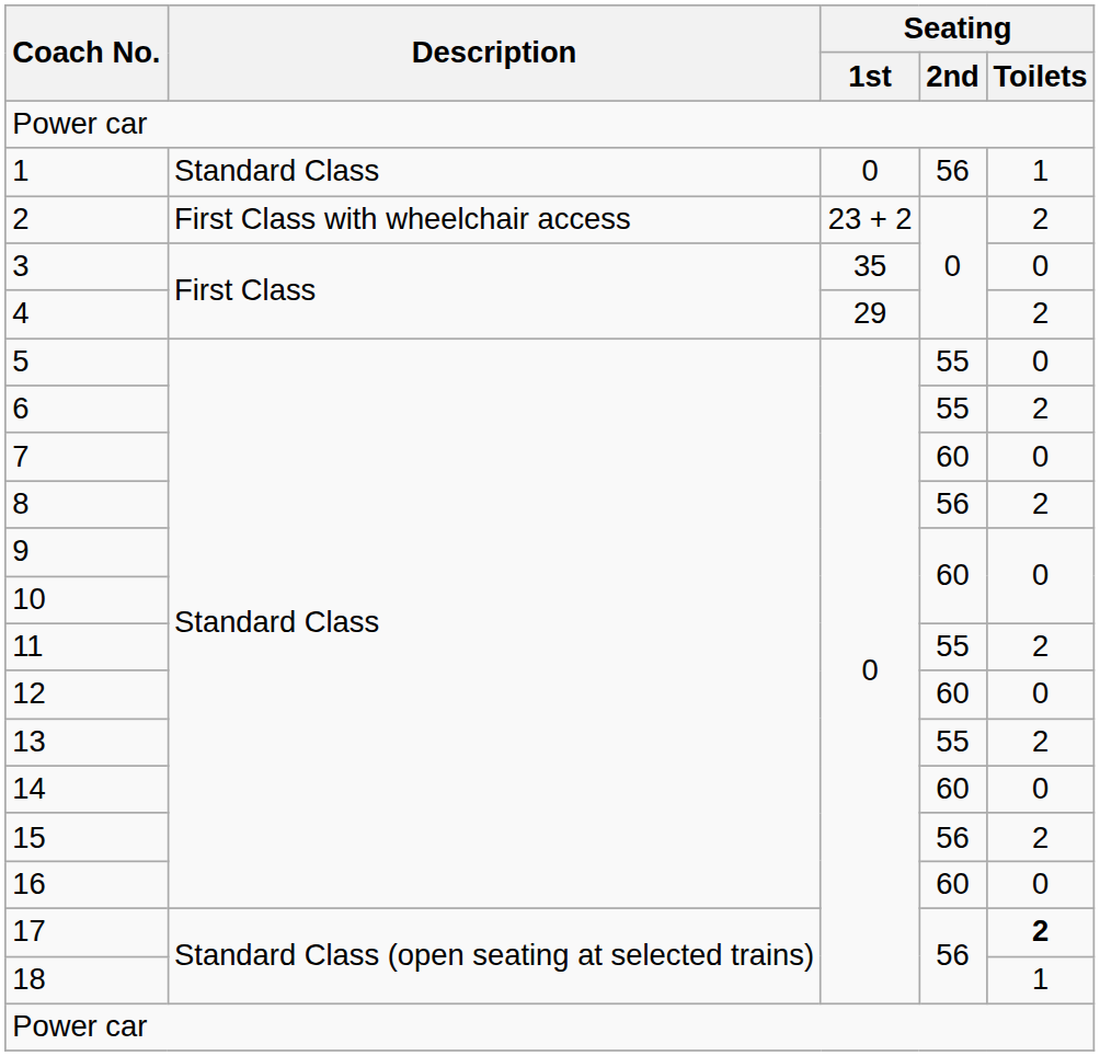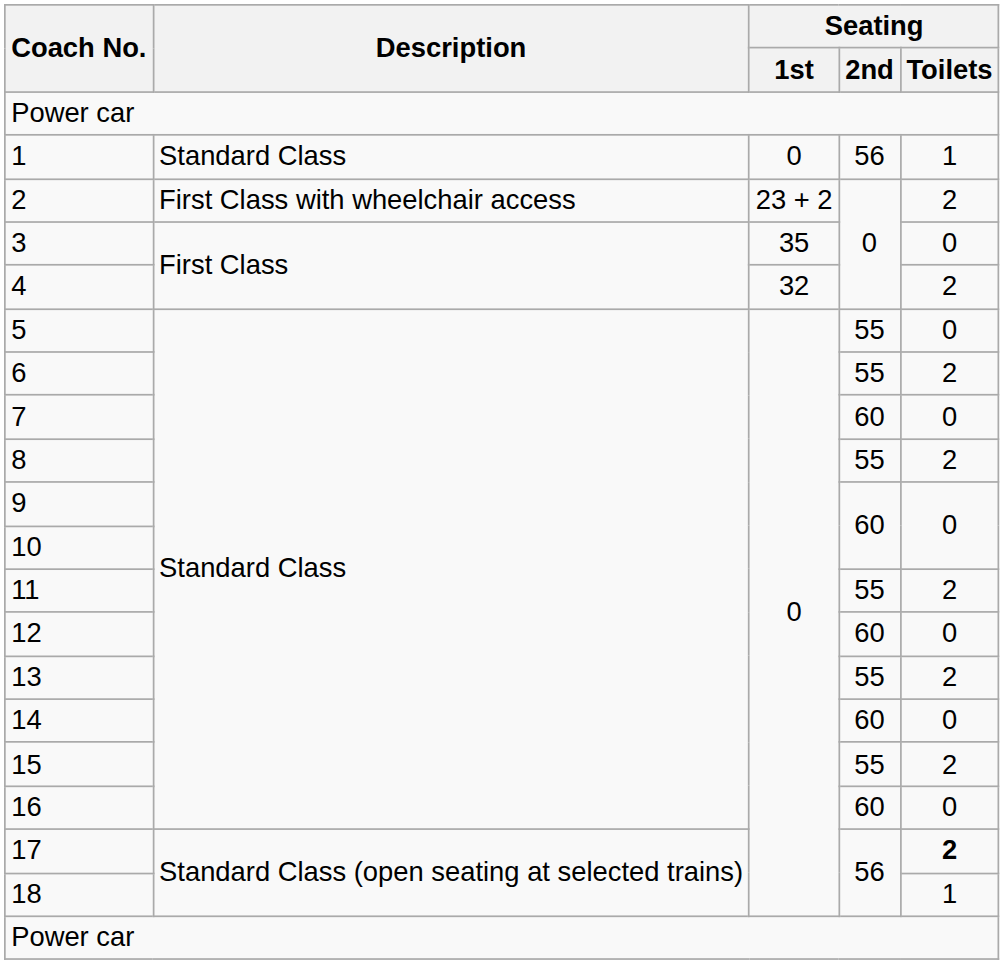4 | Seating / 1st: 29 -> 32
8 | Seating / 2nd: 56 -> 55
15 | Seating / 2nd: 56 -> 55
